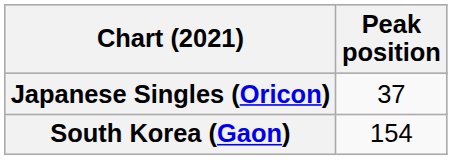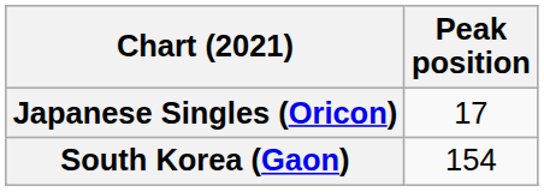Japanese Singles (Oricon) | Peak position: 37 -> 17
